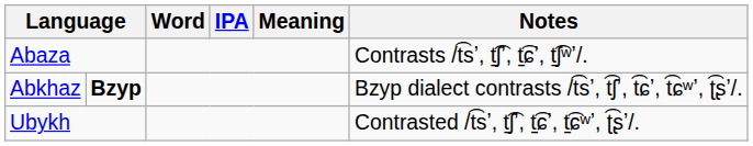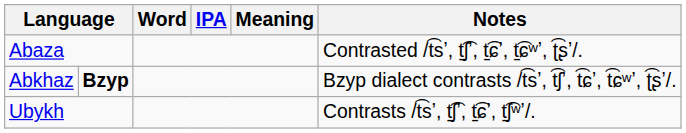Abaza | Notes: Contrasts /t͡sʼ, t̠͡ʃʼ, t̠͡ɕʼ, t̠͡ʃʷʼ/. -> Contrasted /t͡sʼ, t̠͡ʃʼ, t̠͡ɕʼ, t̠͡ɕʷʼ, ʈ͡ʂʼ/.
Ubykh | Notes: Contrasted /t͡sʼ, t̠͡ʃʼ, t̠͡ɕʼ, t̠͡ɕʷʼ, ʈ͡ʂʼ/. -> Contrasts /t͡sʼ, t̠͡ʃʼ, t̠͡ɕʼ, t̠͡ʃʷʼ/.
